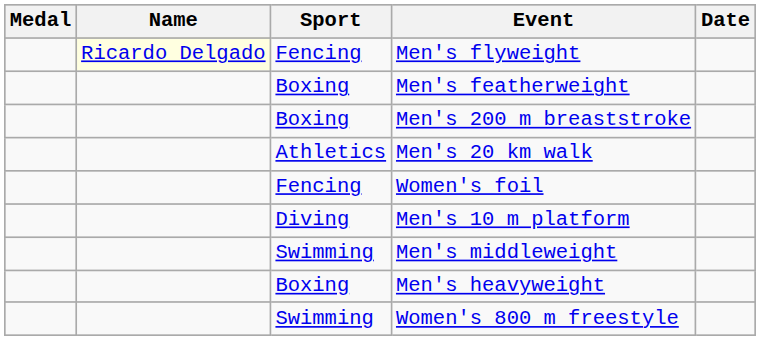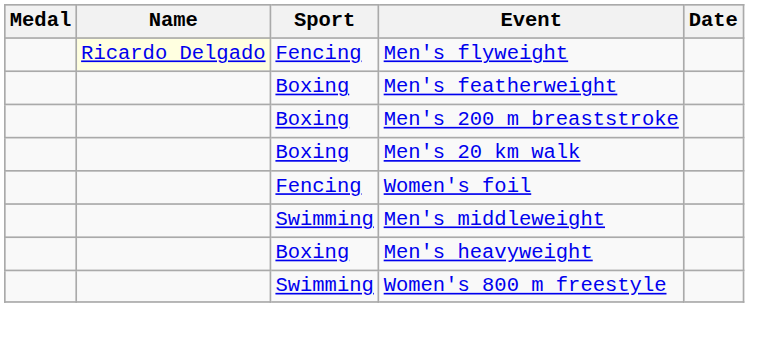Men's 20 km walk | Sport: Athletics -> Boxing
- row: Diving | Men's 10 m platform
